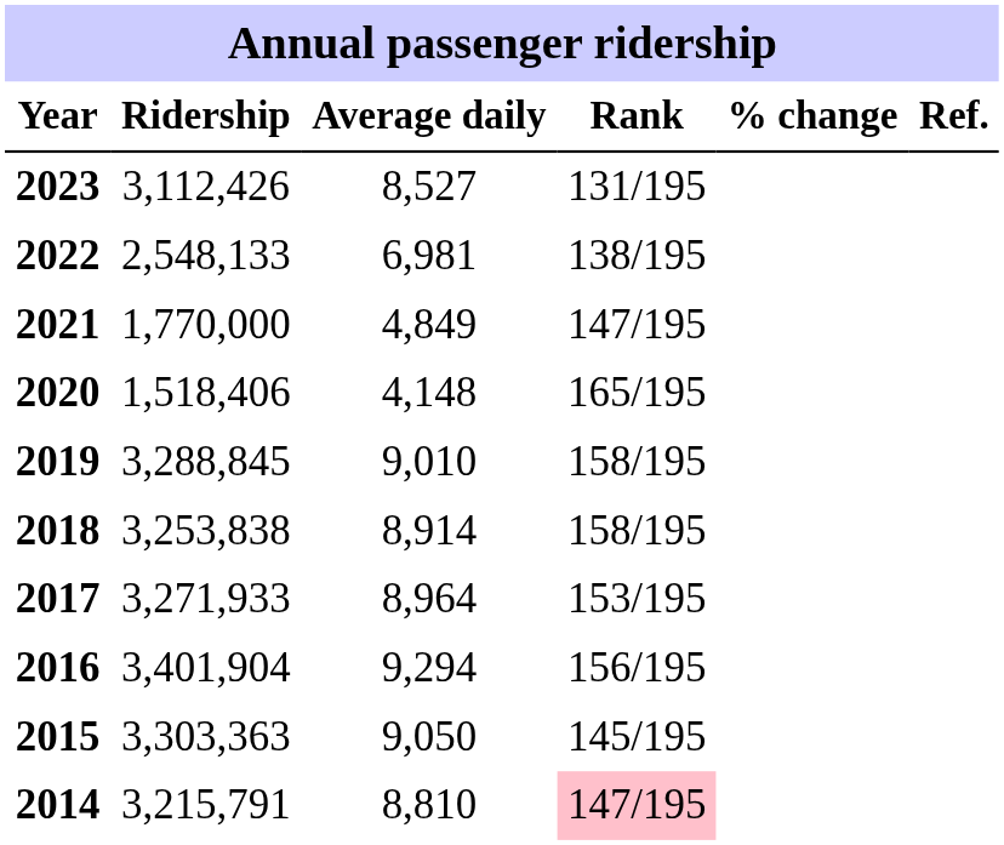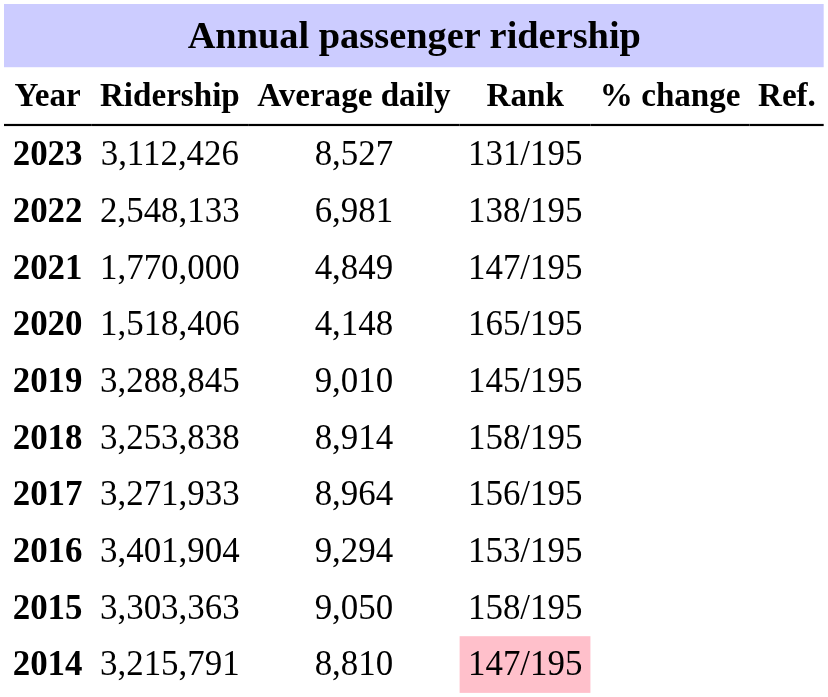2019 | Rank: 158/195 -> 145/195
2017 | Rank: 153/195 -> 156/195
2016 | Rank: 156/195 -> 153/195
2015 | Rank: 145/195 -> 158/195
